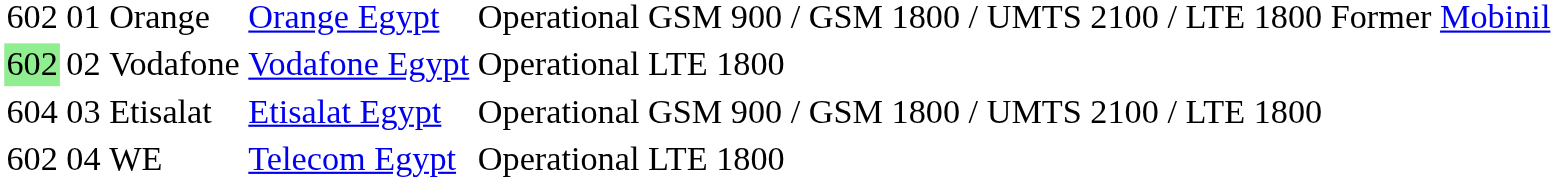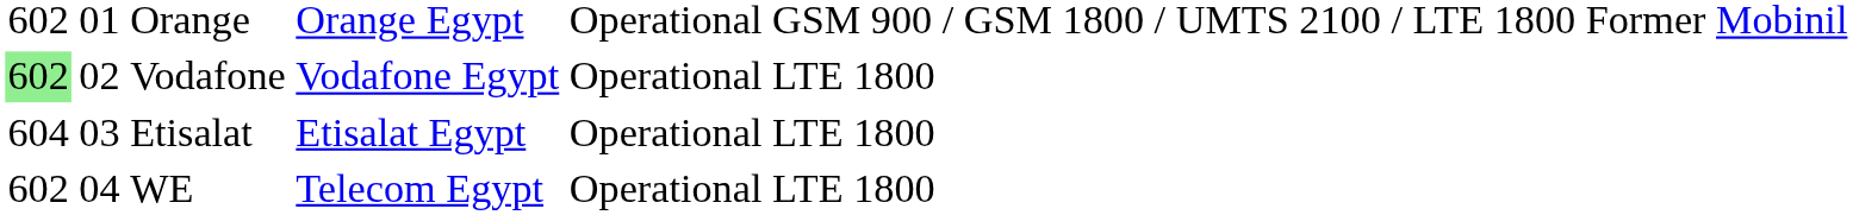Etisalat | column 6: GSM 900 / GSM 1800 / UMTS 2100 / LTE 1800 -> LTE 1800
